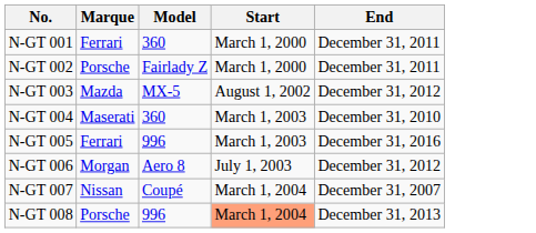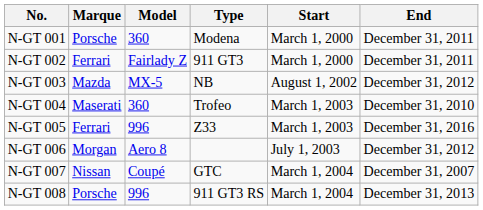+ column: Type | Modena | 911 GT3 | NB | Trofeo | Z33 | GTC | 911 GT3 RS
N-GT 001 | Marque: Ferrari -> Porsche
N-GT 002 | Marque: Porsche -> Ferrari
N-GT 008 | Start: lightsalmon background -> no background
